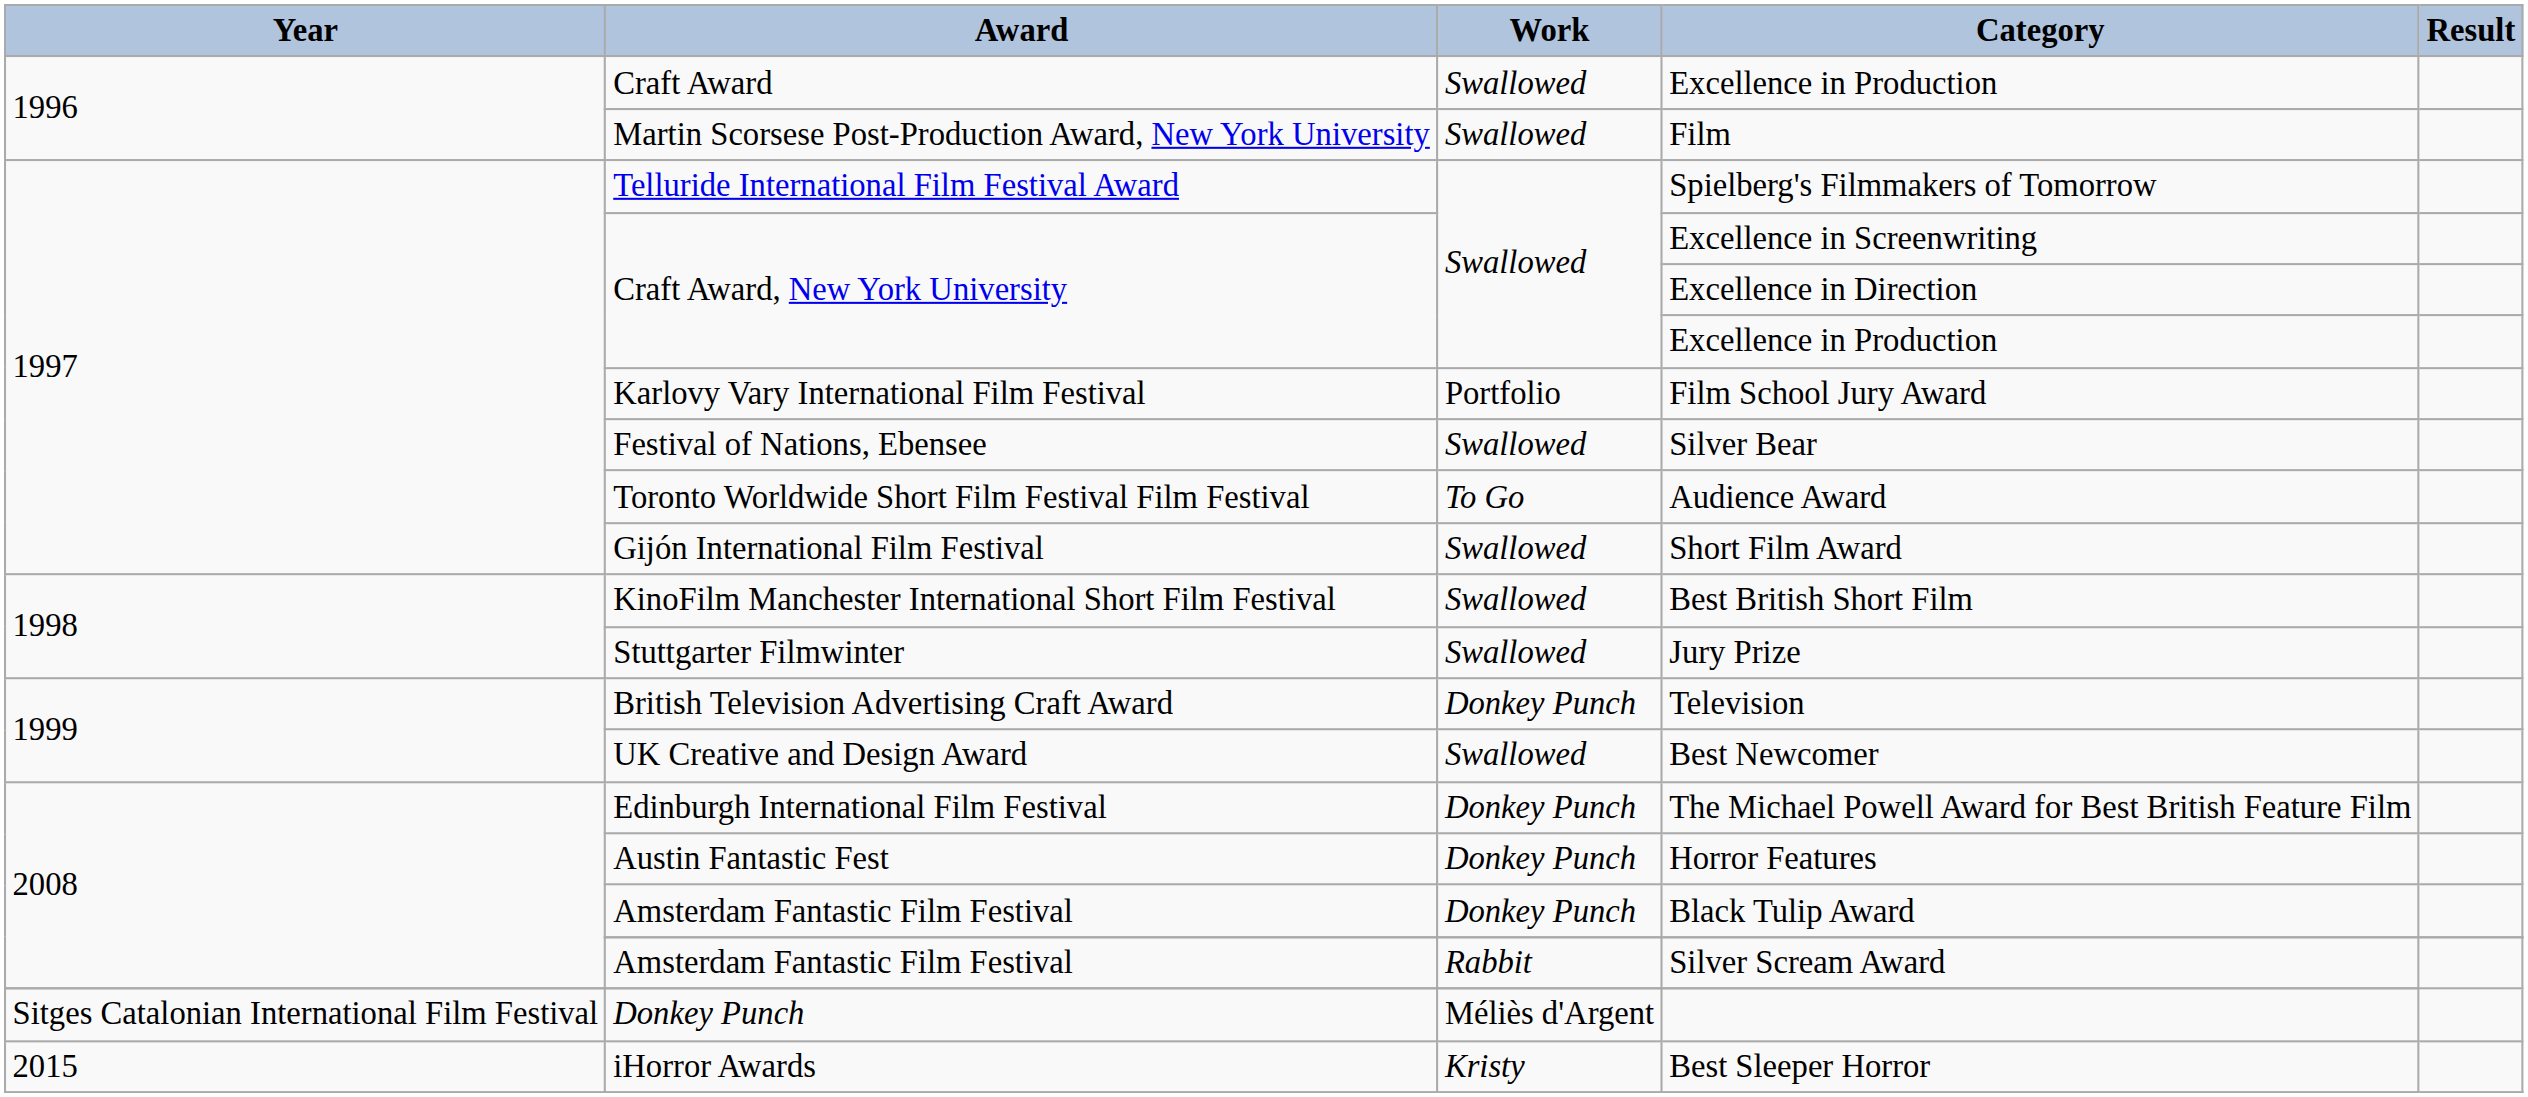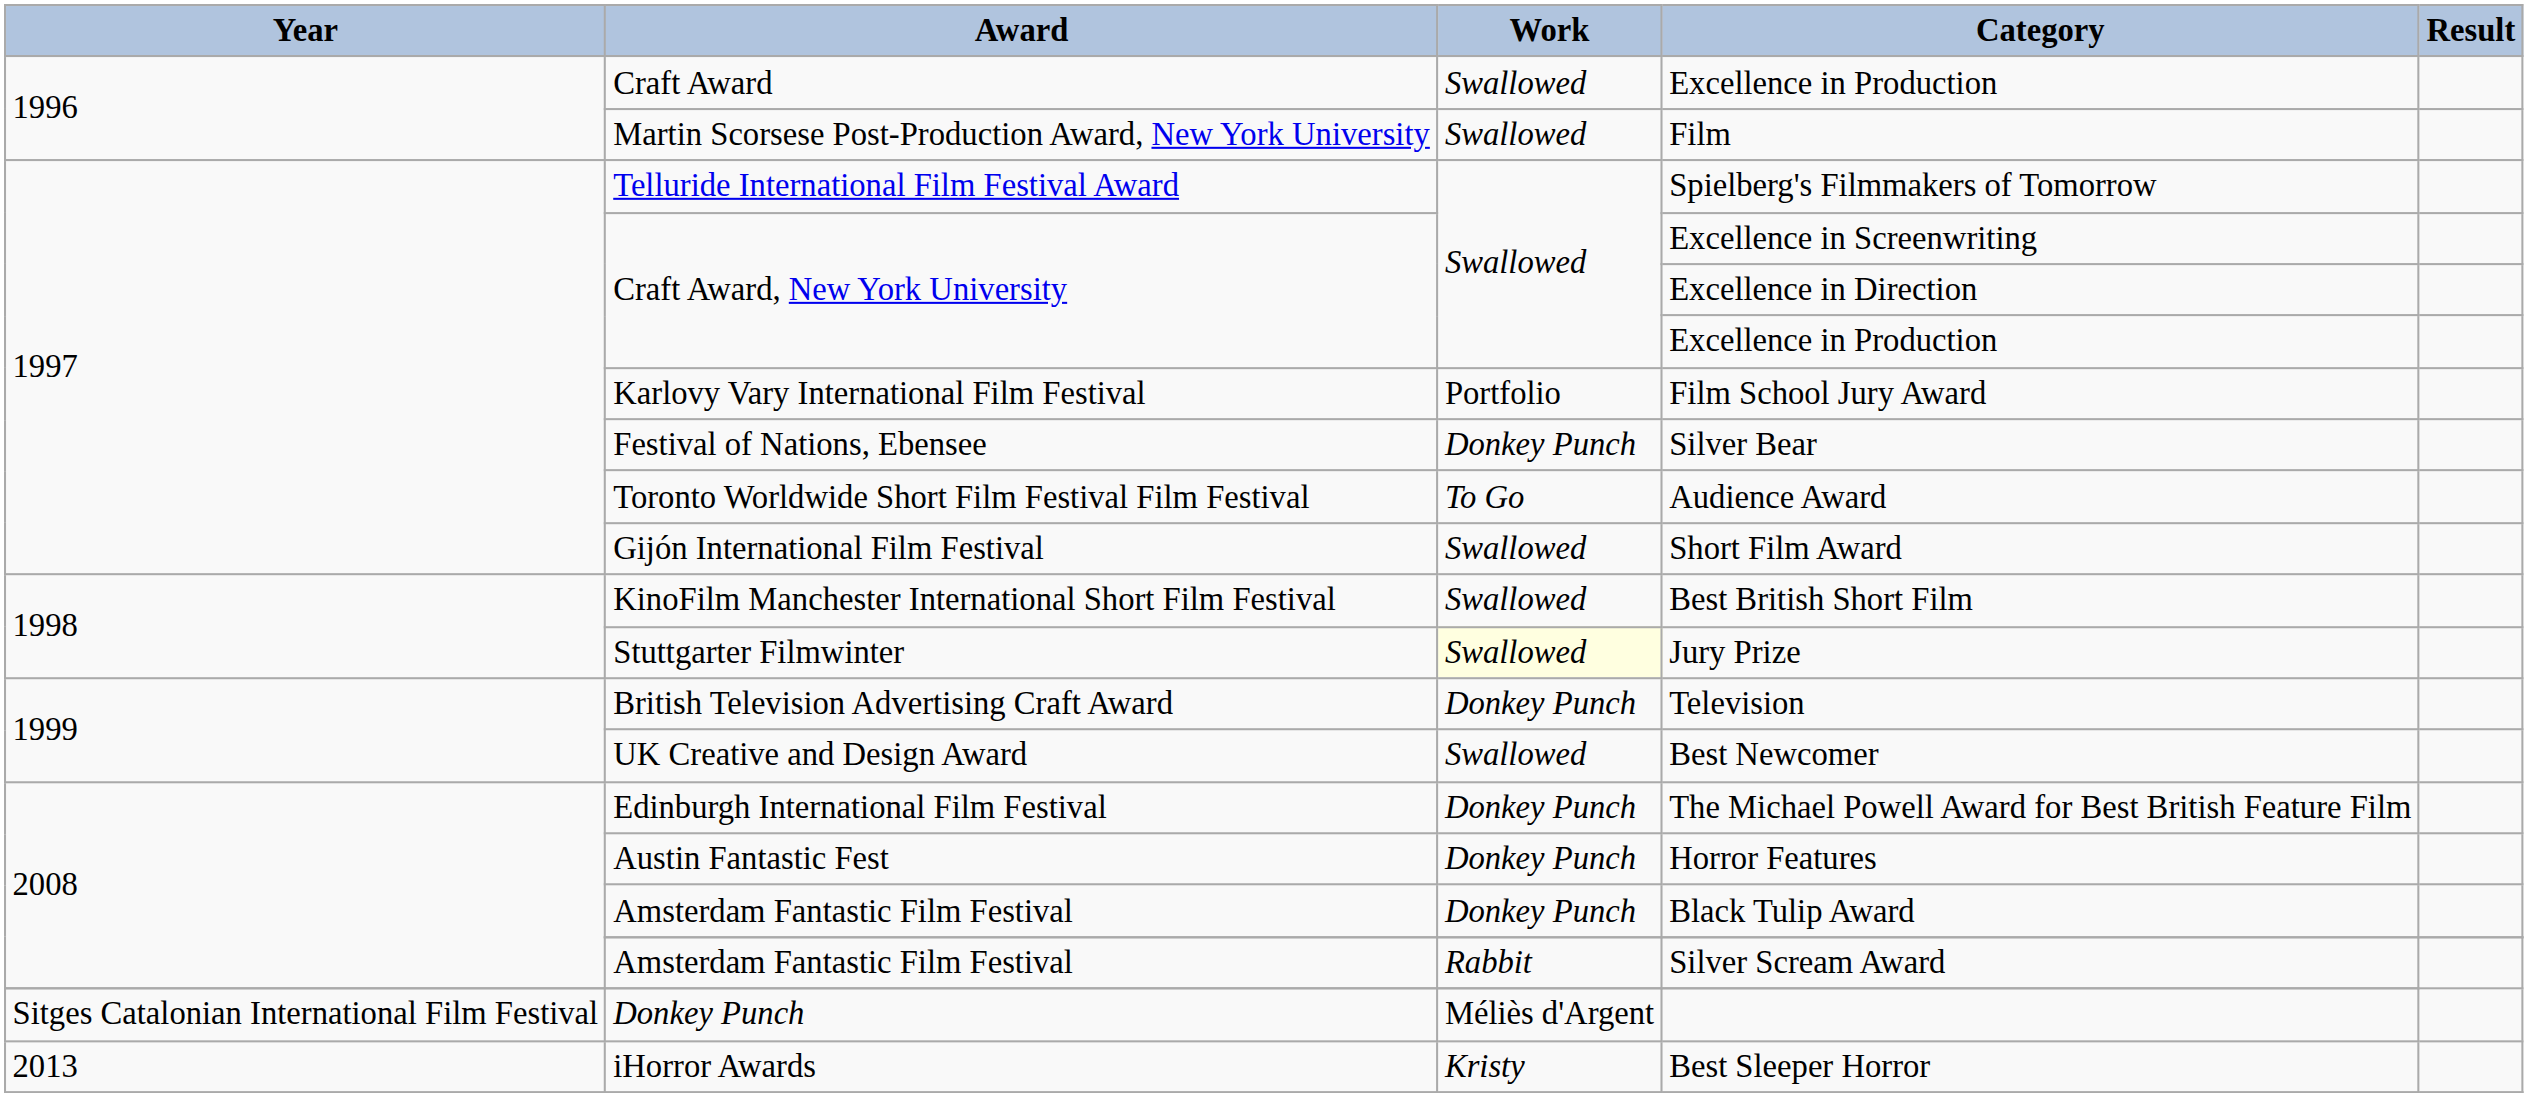Silver Bear | Work: Swallowed -> Donkey Punch
Jury Prize | Work: no background -> lightyellow background
Best Sleeper Horror | Year: 2015 -> 2013
